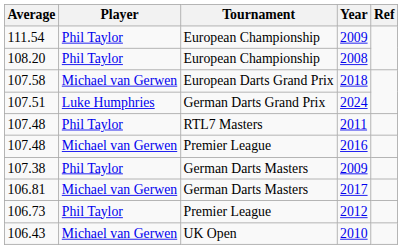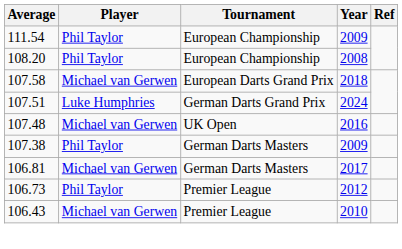- row: 107.48 | Phil Taylor | RTL7 Masters | 2011
107.48 / 2016 | Tournament: Premier League -> UK Open
106.43 | Tournament: UK Open -> Premier League
